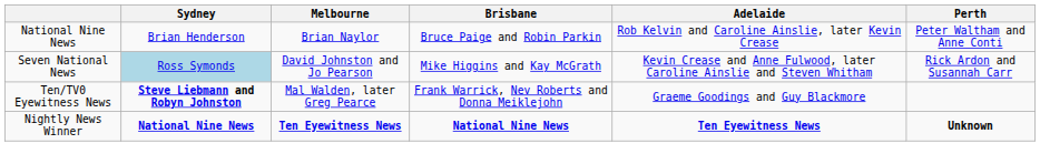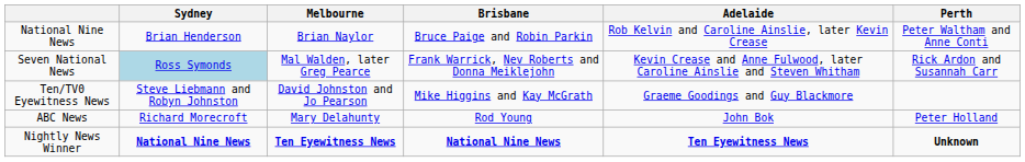Seven National News | Melbourne: David Johnston and Jo Pearson -> Mal Walden, later Greg Pearce
Seven National News | Brisbane: Mike Higgins and Kay McGrath -> Frank Warrick, Nev Roberts and Donna Meiklejohn
Ten/TV0 Eyewitness News | Sydney: bold -> normal
Ten/TV0 Eyewitness News | Melbourne: Mal Walden, later Greg Pearce -> David Johnston and Jo Pearson
Ten/TV0 Eyewitness News | Brisbane: Frank Warrick, Nev Roberts and Donna Meiklejohn -> Mike Higgins and Kay McGrath
+ row: ABC News | Richard Morecroft | Mary Delahunty | Rod Young | John Bok | Peter Holland
